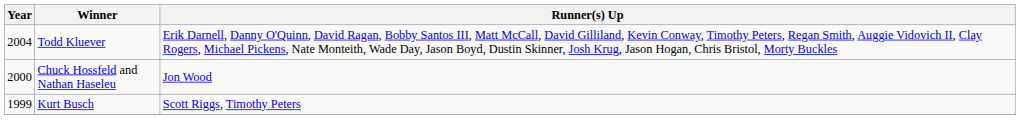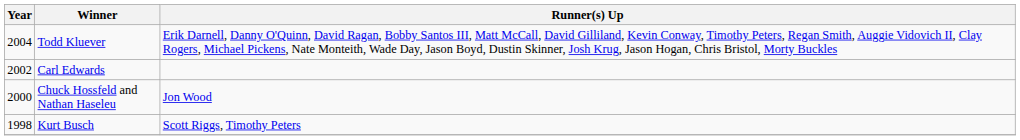+ row: 2002 | Carl Edwards
Kurt Busch | Year: 1999 -> 1998
